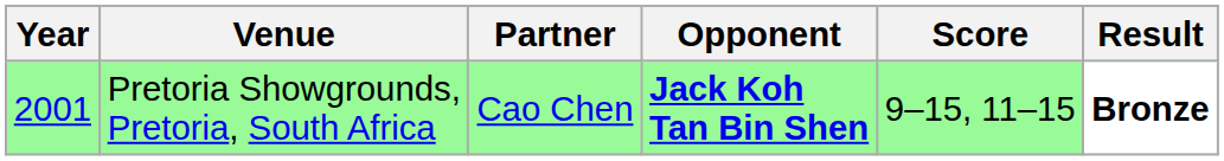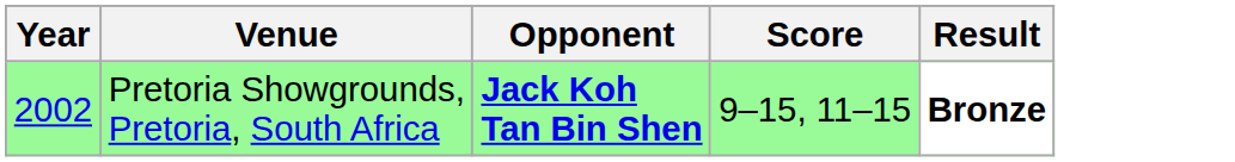- column: Partner | Cao Chen
Pretoria Showgrounds, Pretoria, South Africa | Year: 2001 -> 2002
